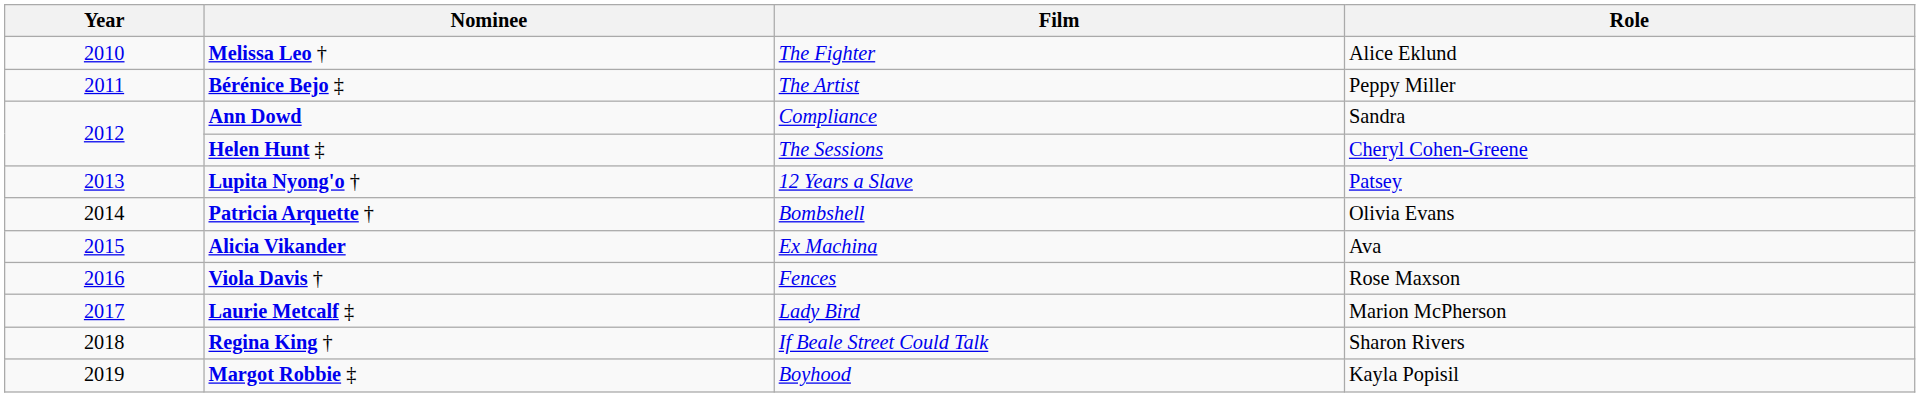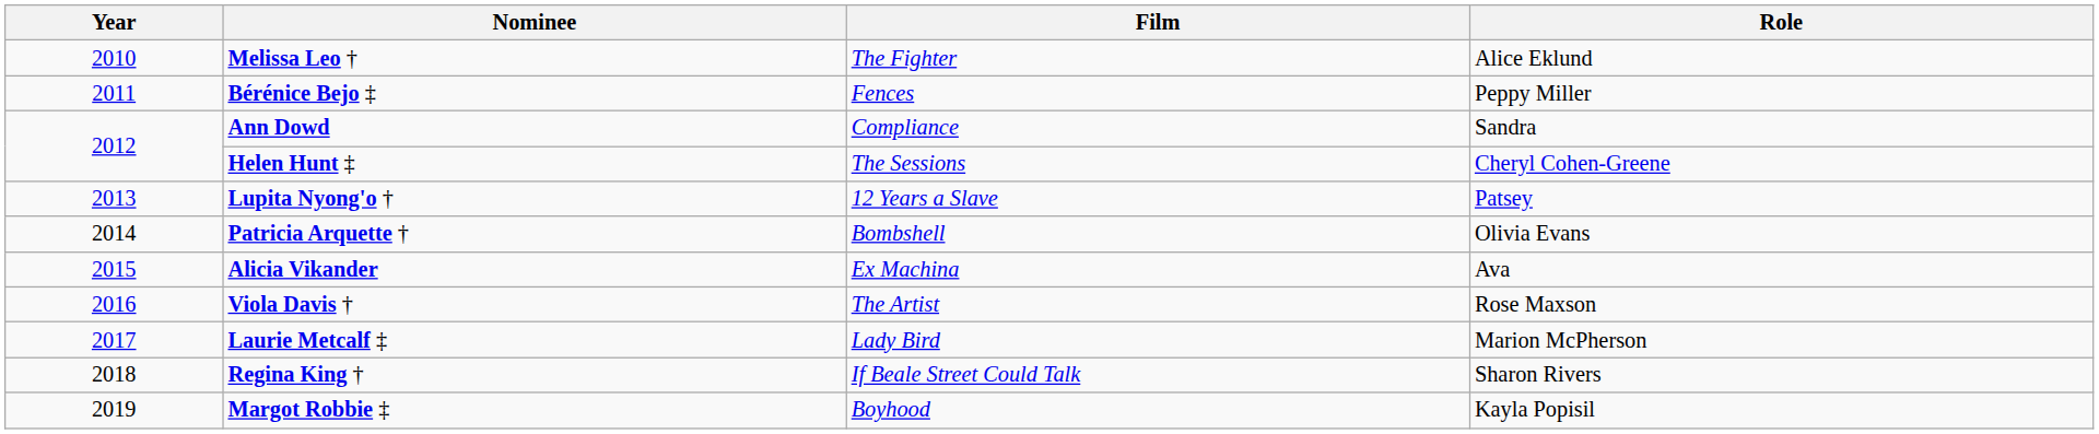Bérénice Bejo ‡ | Film: The Artist -> Fences
Viola Davis † | Film: Fences -> The Artist
